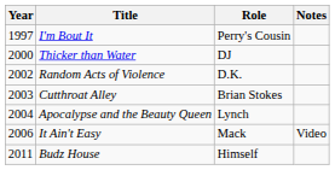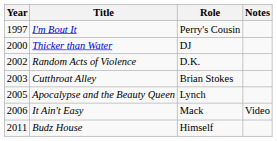Apocalypse and the Beauty Queen | Year: 2004 -> 2005
